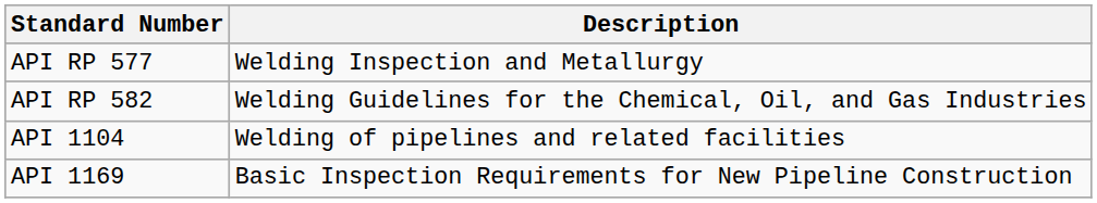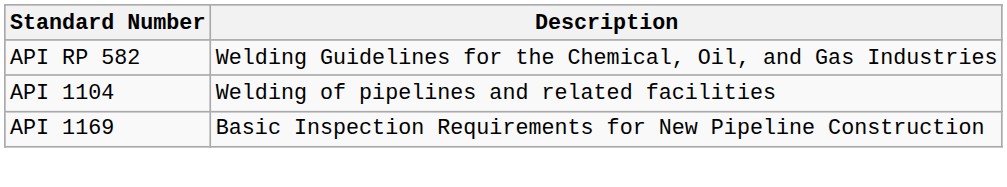- row: API RP 577 | Welding Inspection and Metallurgy
